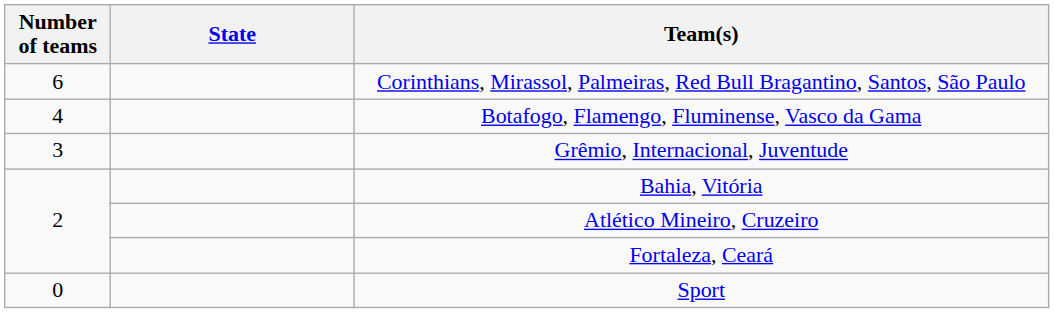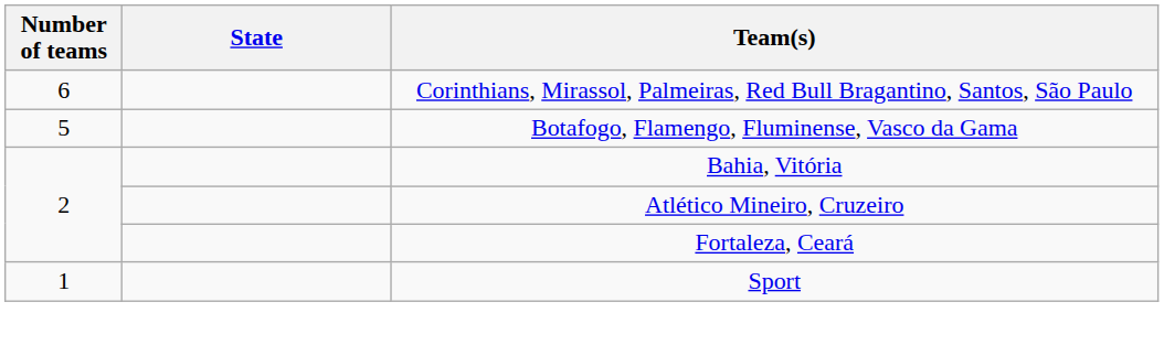Botafogo, Flamengo, Fluminense, Vasco da Gama | Number of teams: 4 -> 5
- row: 3 | Grêmio, Internacional, Juventude
Sport | Number of teams: 0 -> 1
